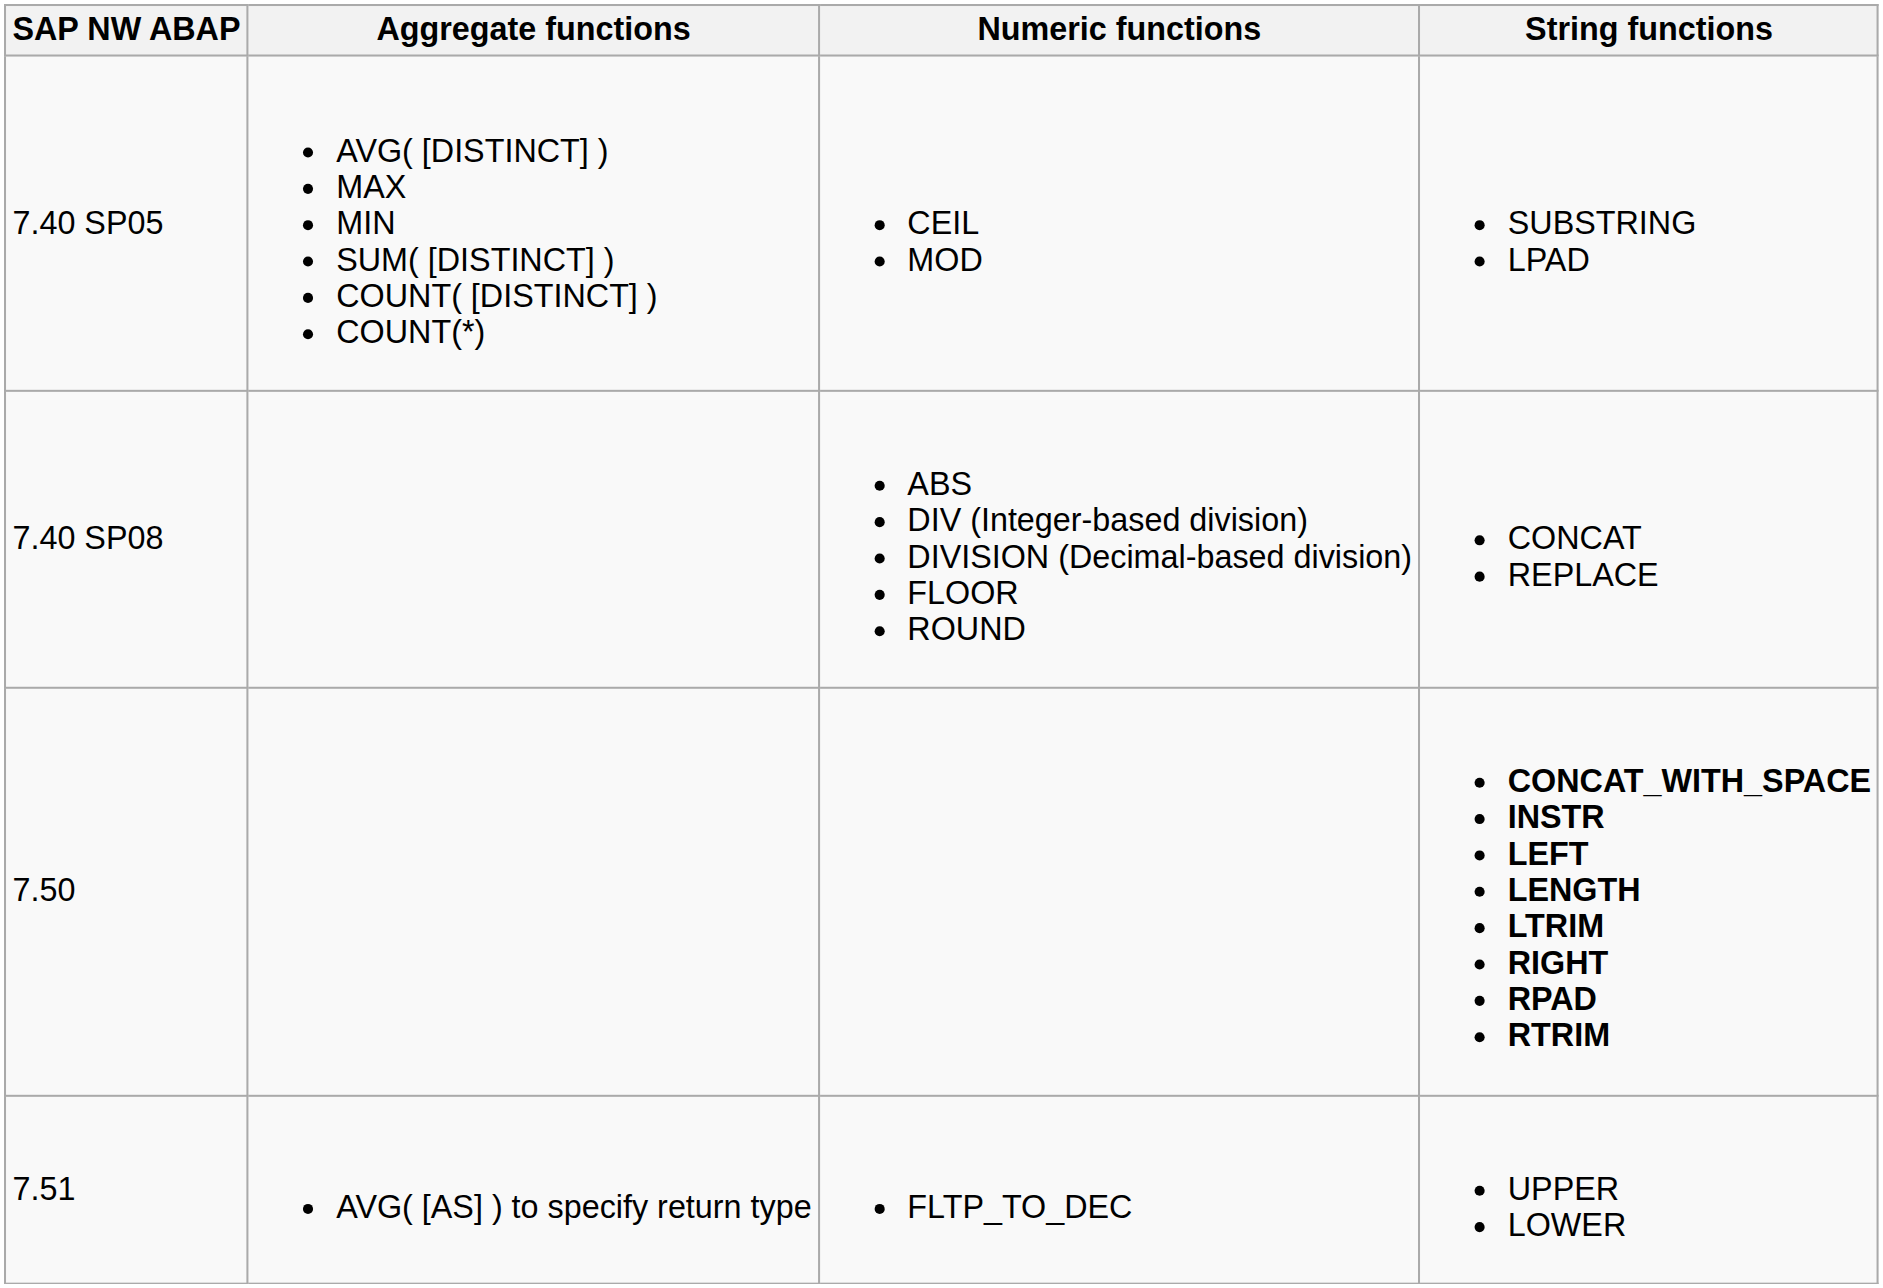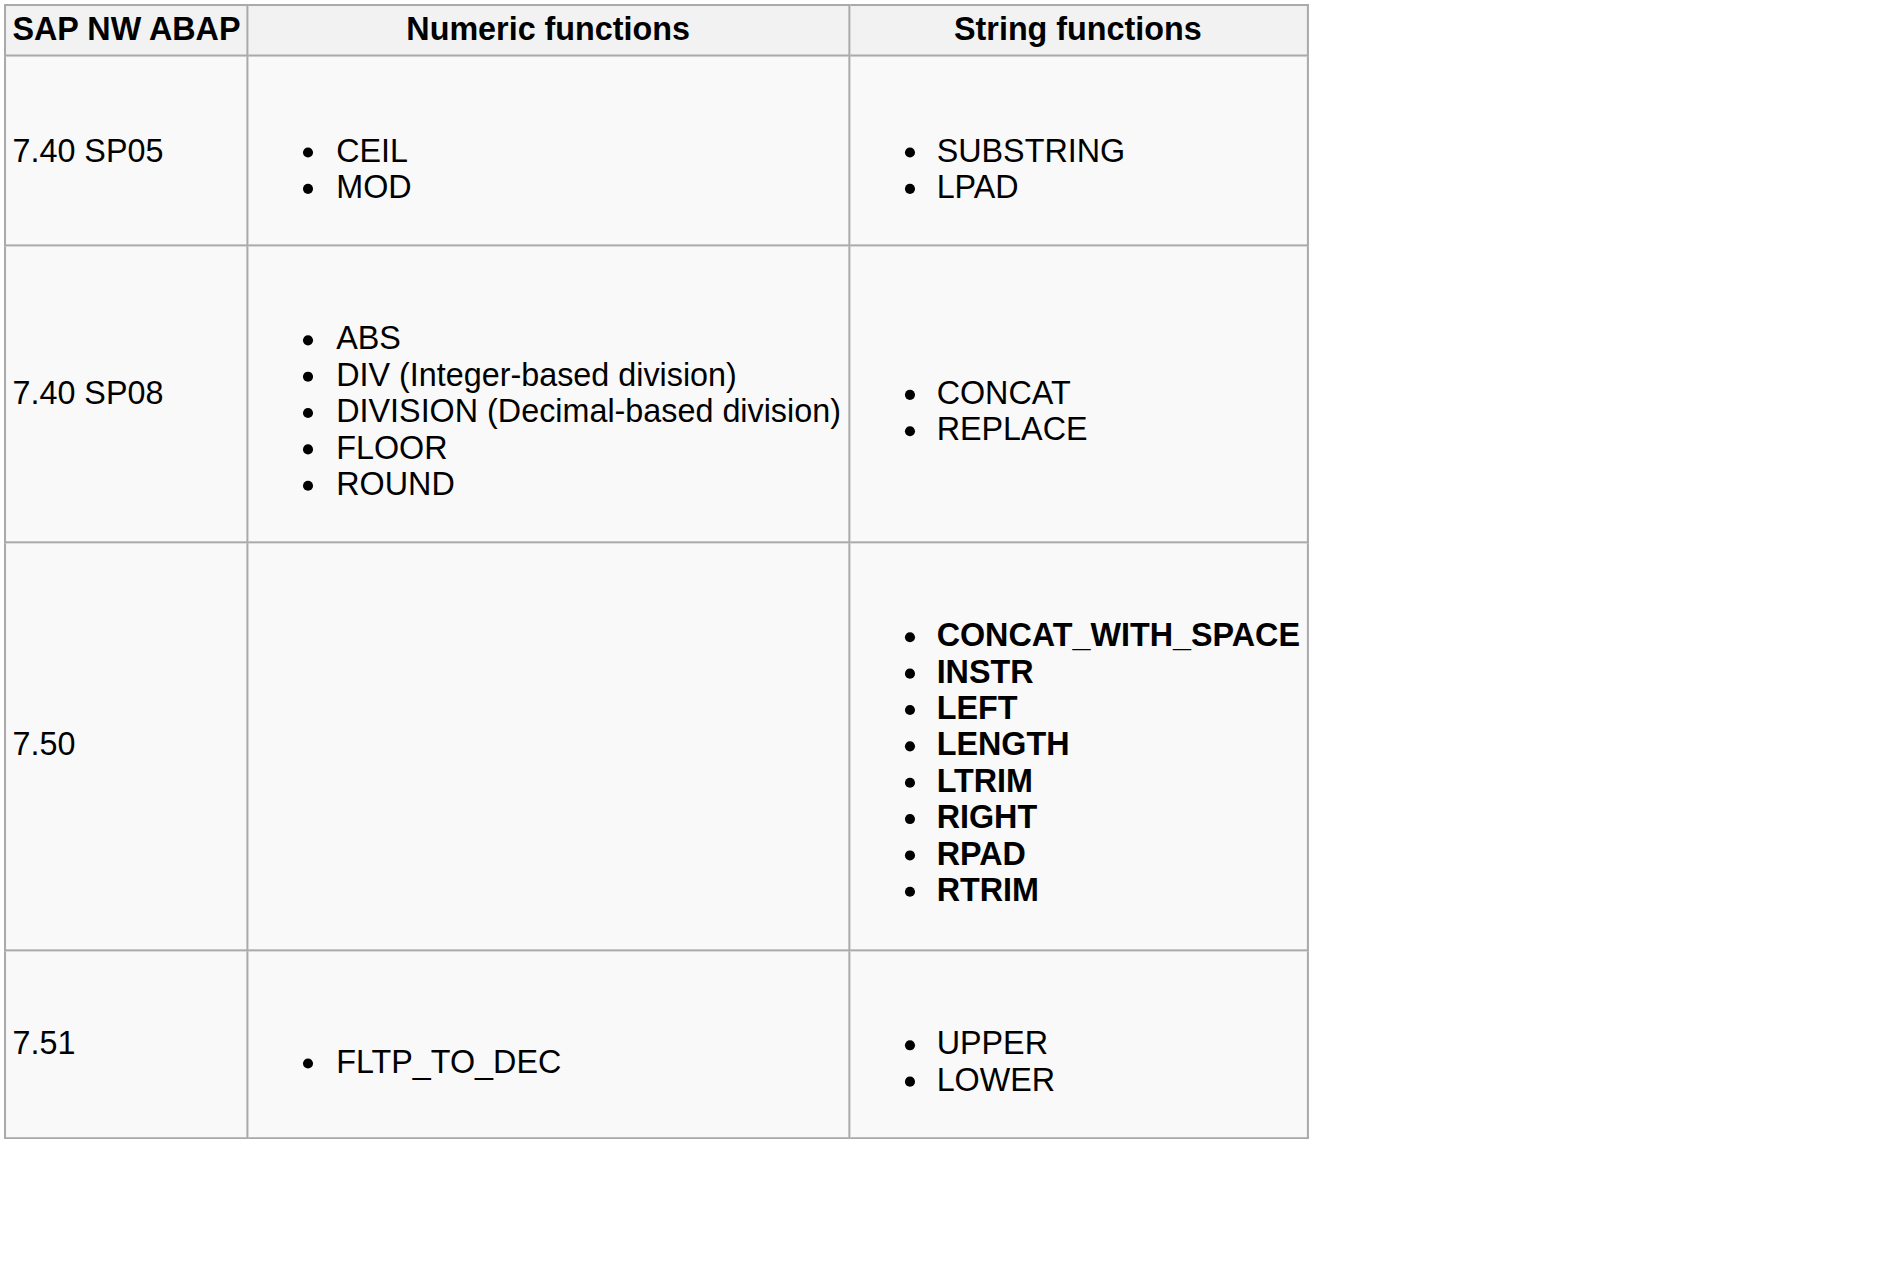- column: Aggregate functions | AVG( [DISTINCT] ) MAX MIN SUM( [DISTINCT] ) COUNT( [DISTINCT] ) COUNT(*) | AVG( [AS] ) to specify return type
